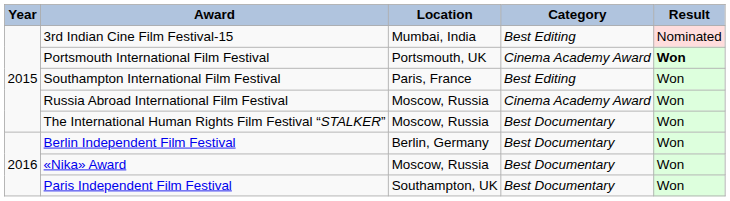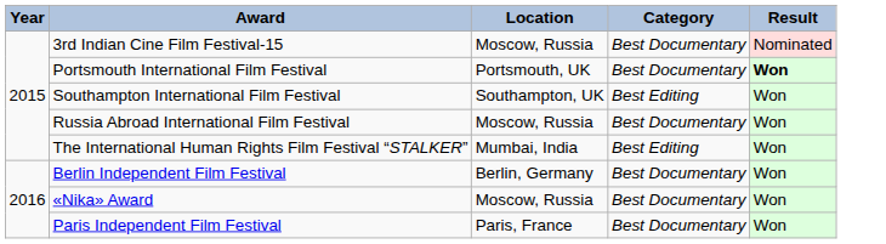3rd Indian Cine Film Festival-15 | Location: Mumbai, India -> Moscow, Russia
3rd Indian Cine Film Festival-15 | Category: Best Editing -> Best Documentary
Portsmouth International Film Festival | Category: Cinema Academy Award -> Best Documentary
Southampton International Film Festival | Location: Paris, France -> Southampton, UK
Russia Abroad International Film Festival | Category: Cinema Academy Award -> Best Documentary
The International Human Rights Film Festival “STALKER” | Location: Moscow, Russia -> Mumbai, India
The International Human Rights Film Festival “STALKER” | Category: Best Documentary -> Best Editing
Paris Independent Film Festival | Location: Southampton, UK -> Paris, France
